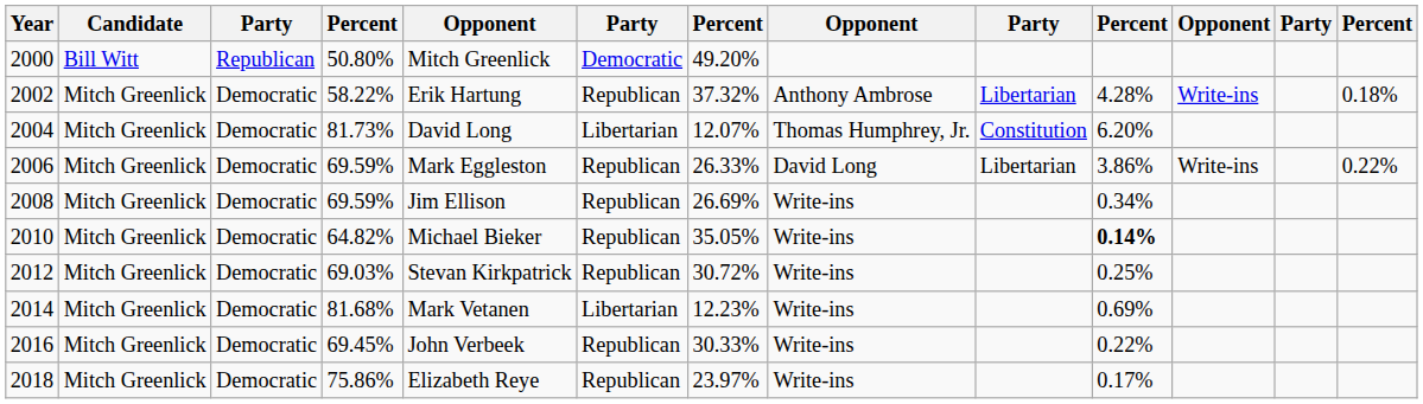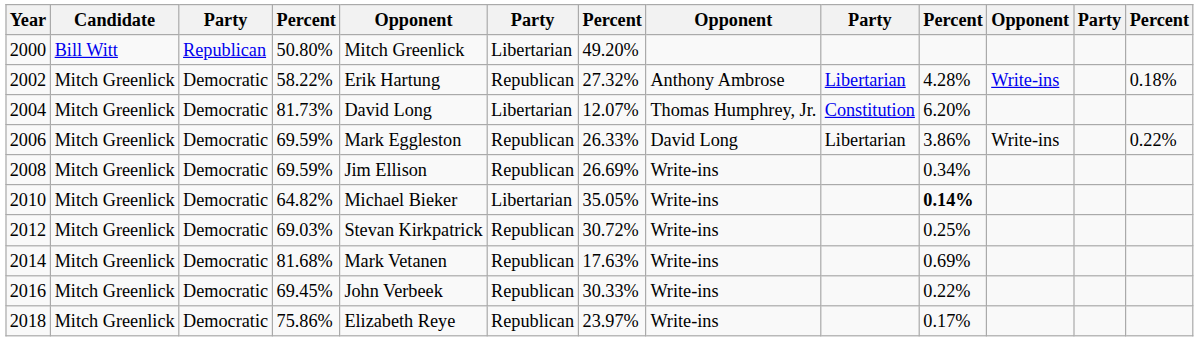2000 | column 6: Democratic -> Libertarian
2002 | column 7: 37.32% -> 27.32%
2010 | column 6: Republican -> Libertarian
2014 | column 6: Libertarian -> Republican
2014 | column 7: 12.23% -> 17.63%
